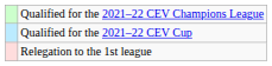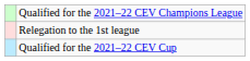rows swapped: Qualified for the 2021–22 CEV Cup <-> Relegation to the 1st league
